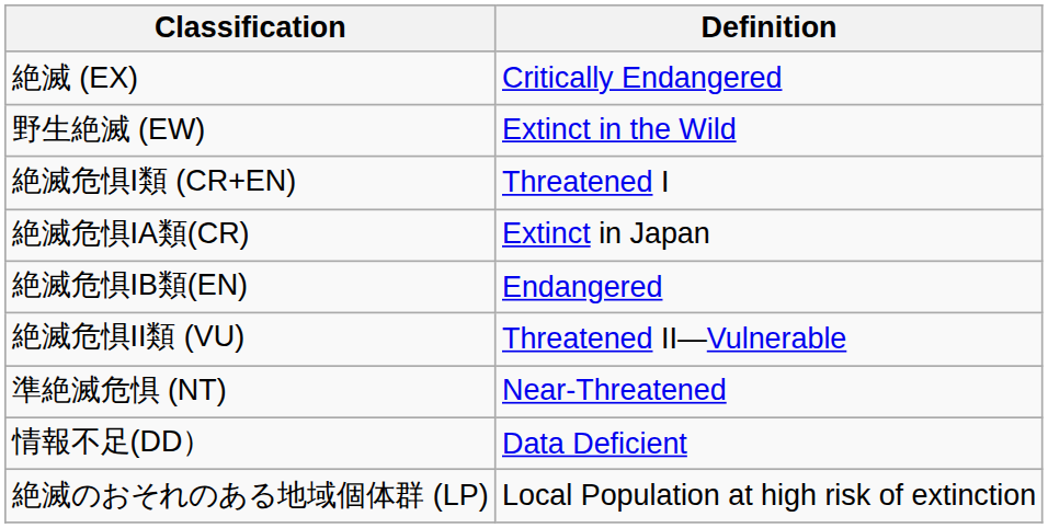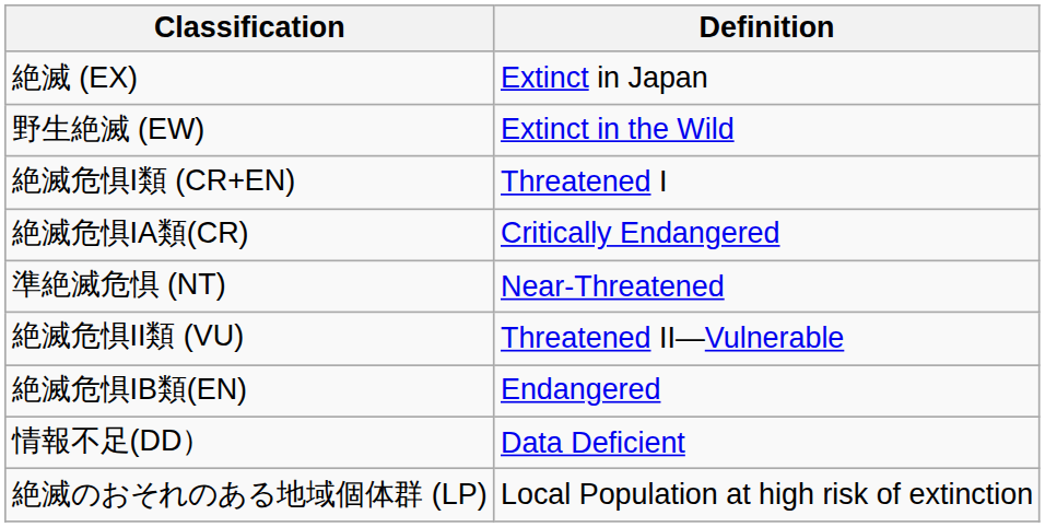絶滅 (EX) | Definition: Critically Endangered -> Extinct in Japan
絶滅危惧IA類(CR) | Definition: Extinct in Japan -> Critically Endangered
rows swapped: 絶滅危惧IB類(EN) <-> 準絶滅危惧 (NT)
